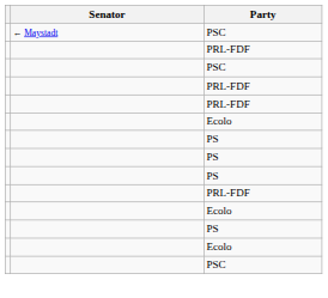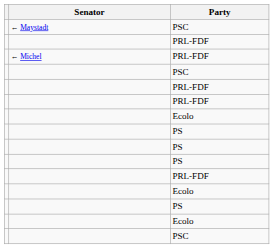+ row: ← Michel | PRL-FDF
